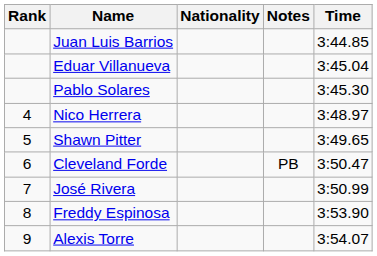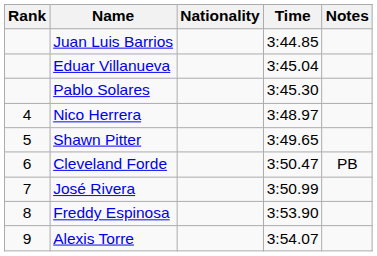columns swapped: Time <-> Notes
